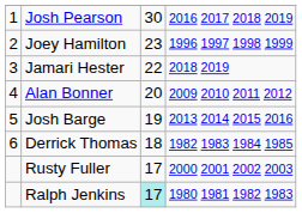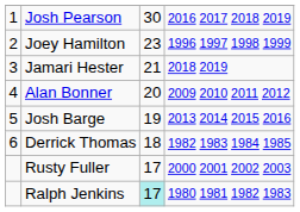Jamari Hester | column 3: 22 -> 21
